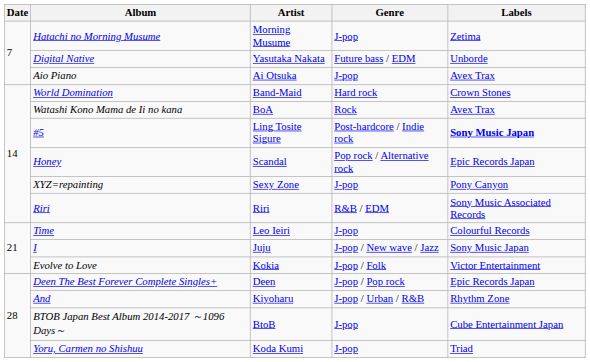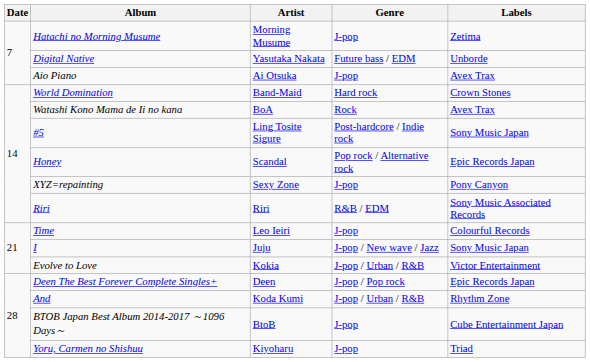#5 | Labels: bold -> normal
Evolve to Love | Genre: J-pop / Folk -> J-pop / Urban / R&B
And | Artist: Kiyoharu -> Koda Kumi
Yoru, Carmen no Shishuu | Artist: Koda Kumi -> Kiyoharu
